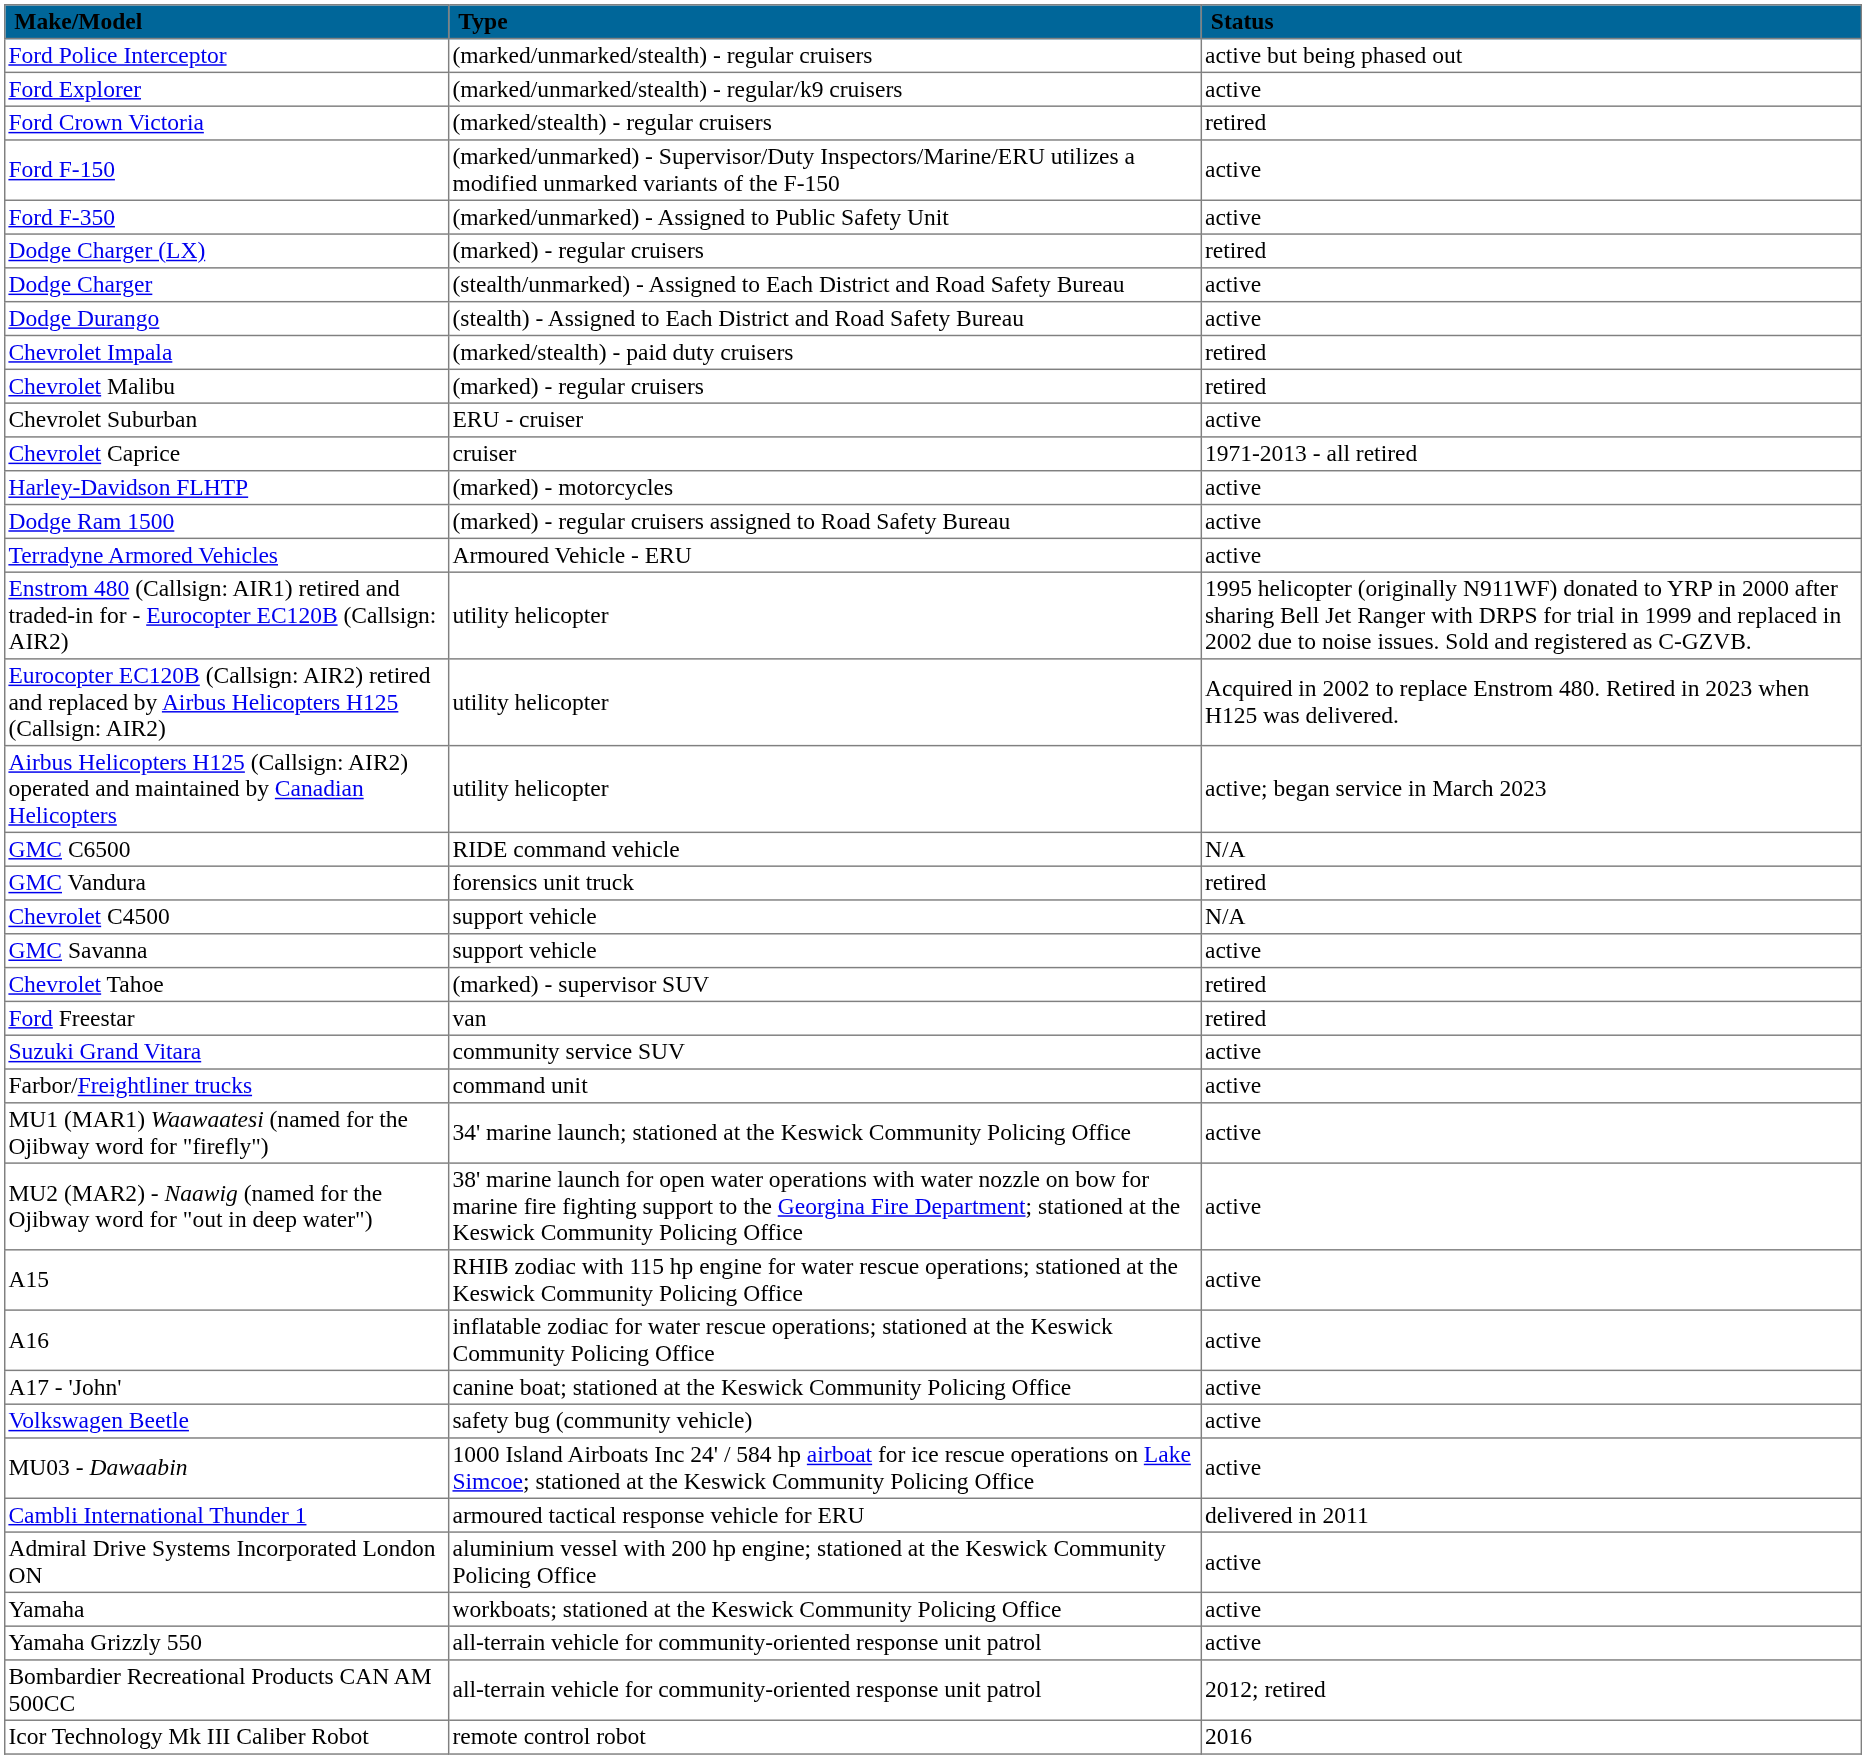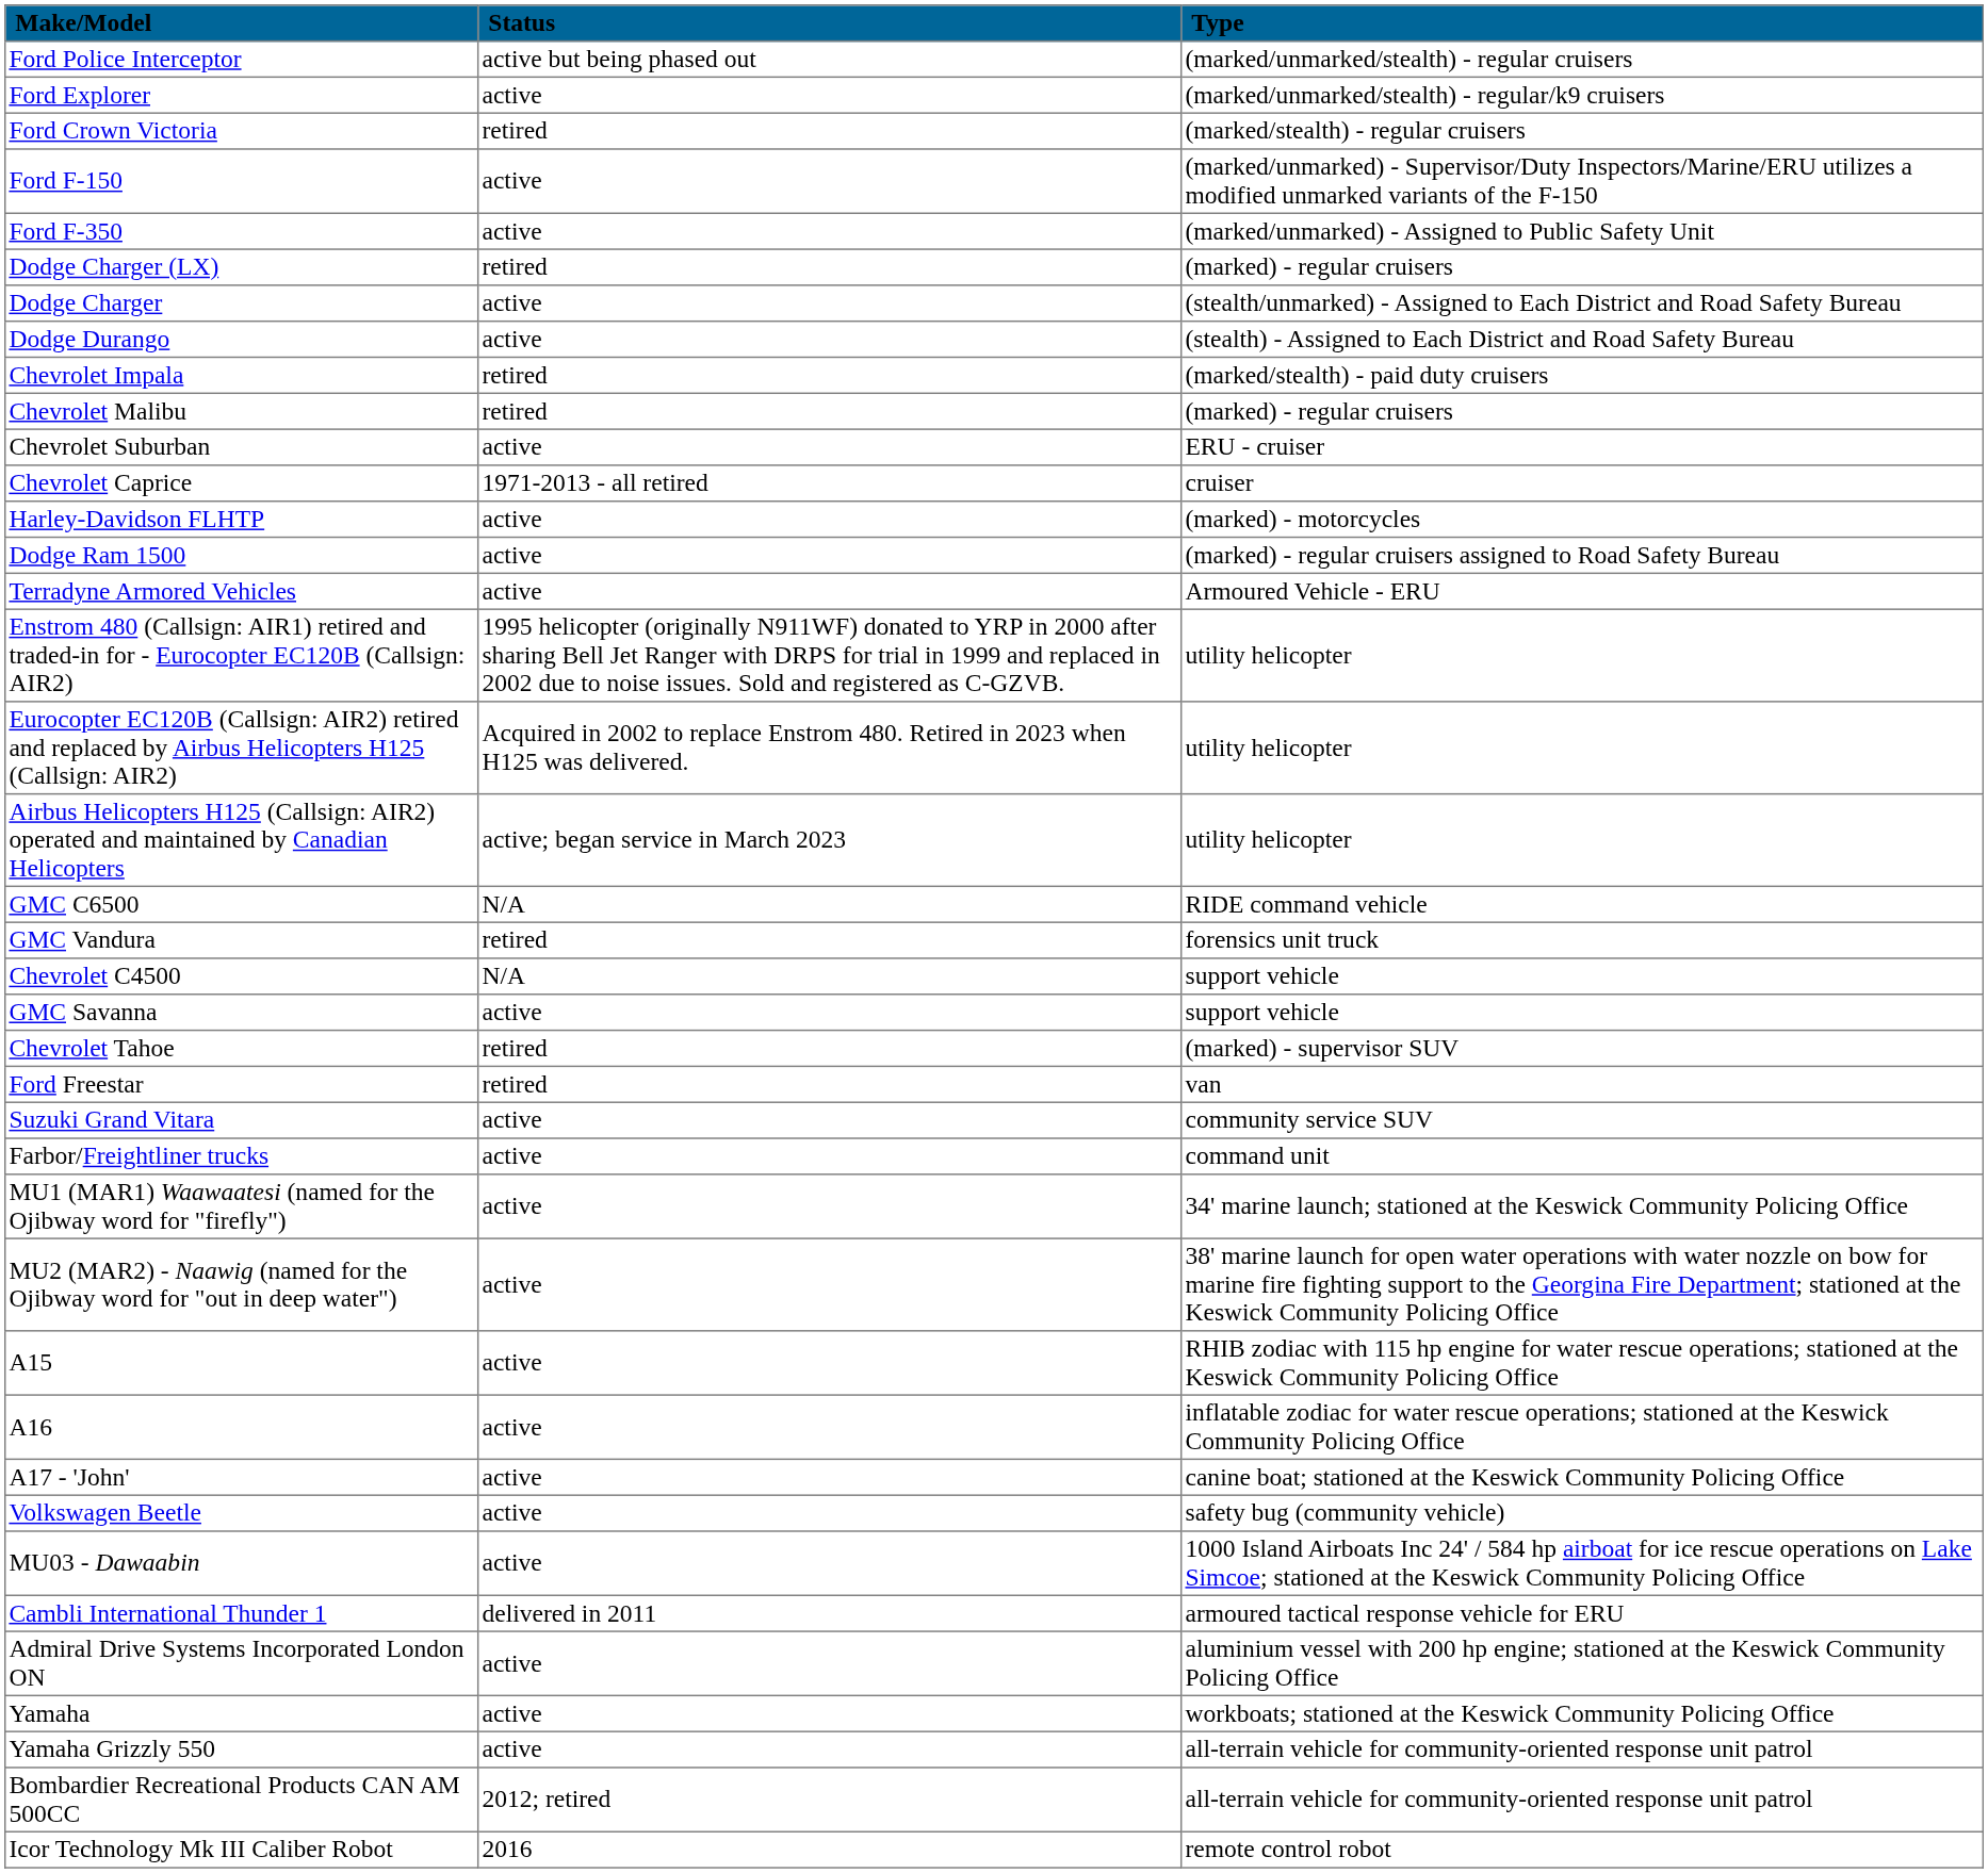columns swapped: Type <-> Status
